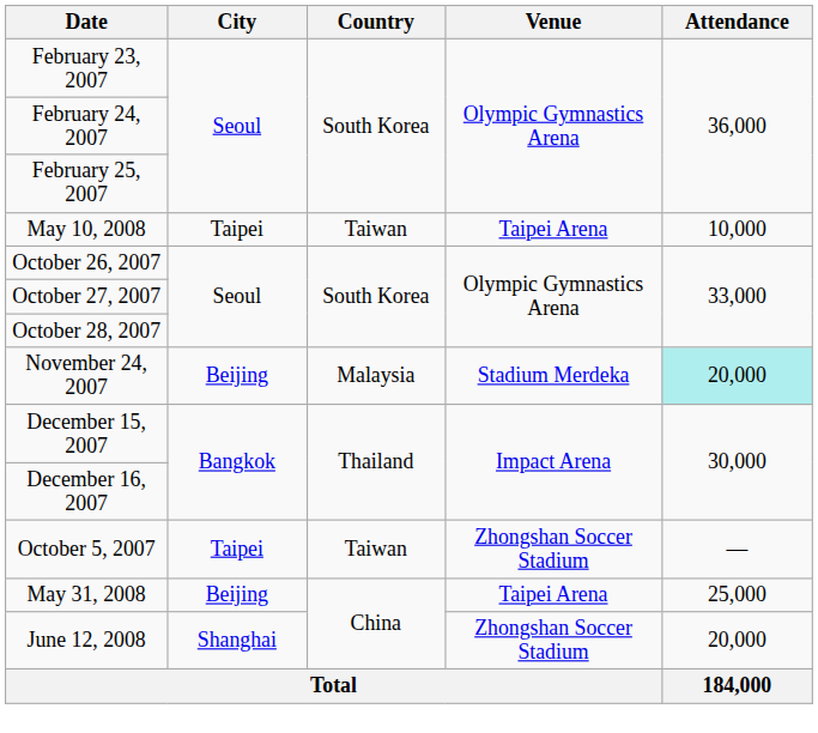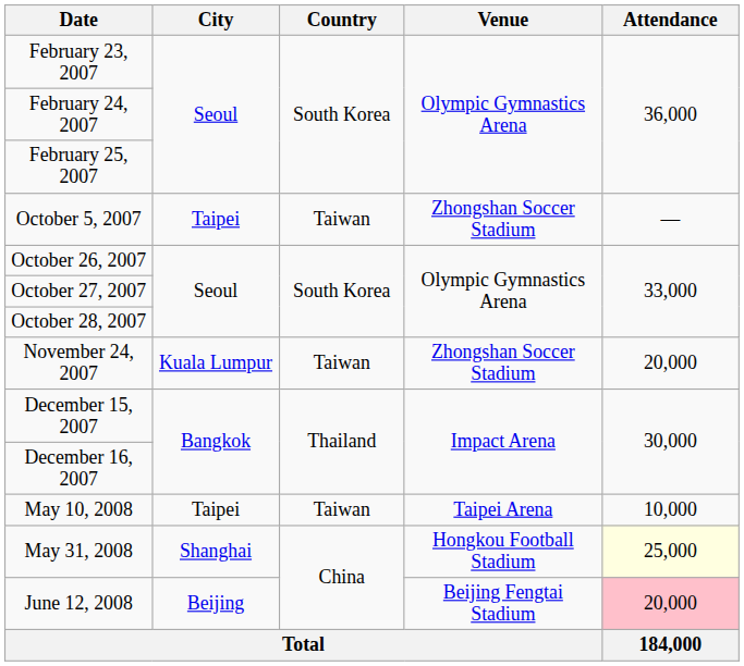rows swapped: October 5, 2007 <-> May 10, 2008
November 24, 2007 | City: Beijing -> Kuala Lumpur
November 24, 2007 | Country: Malaysia -> Taiwan
November 24, 2007 | Venue: Stadium Merdeka -> Zhongshan Soccer Stadium
November 24, 2007 | Attendance: paleturquoise background -> no background
May 31, 2008 | City: Beijing -> Shanghai
May 31, 2008 | Venue: Taipei Arena -> Hongkou Football Stadium
May 31, 2008 | Attendance: no background -> lightyellow background
June 12, 2008 | City: Shanghai -> Beijing
June 12, 2008 | Venue: Zhongshan Soccer Stadium -> Beijing Fengtai Stadium
June 12, 2008 | Attendance: no background -> pink background
